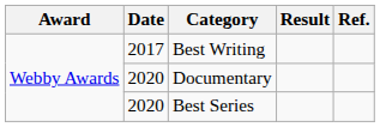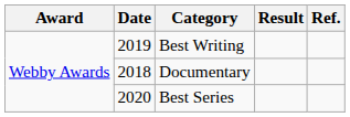Best Writing | Date: 2017 -> 2019
Documentary | Date: 2020 -> 2018
